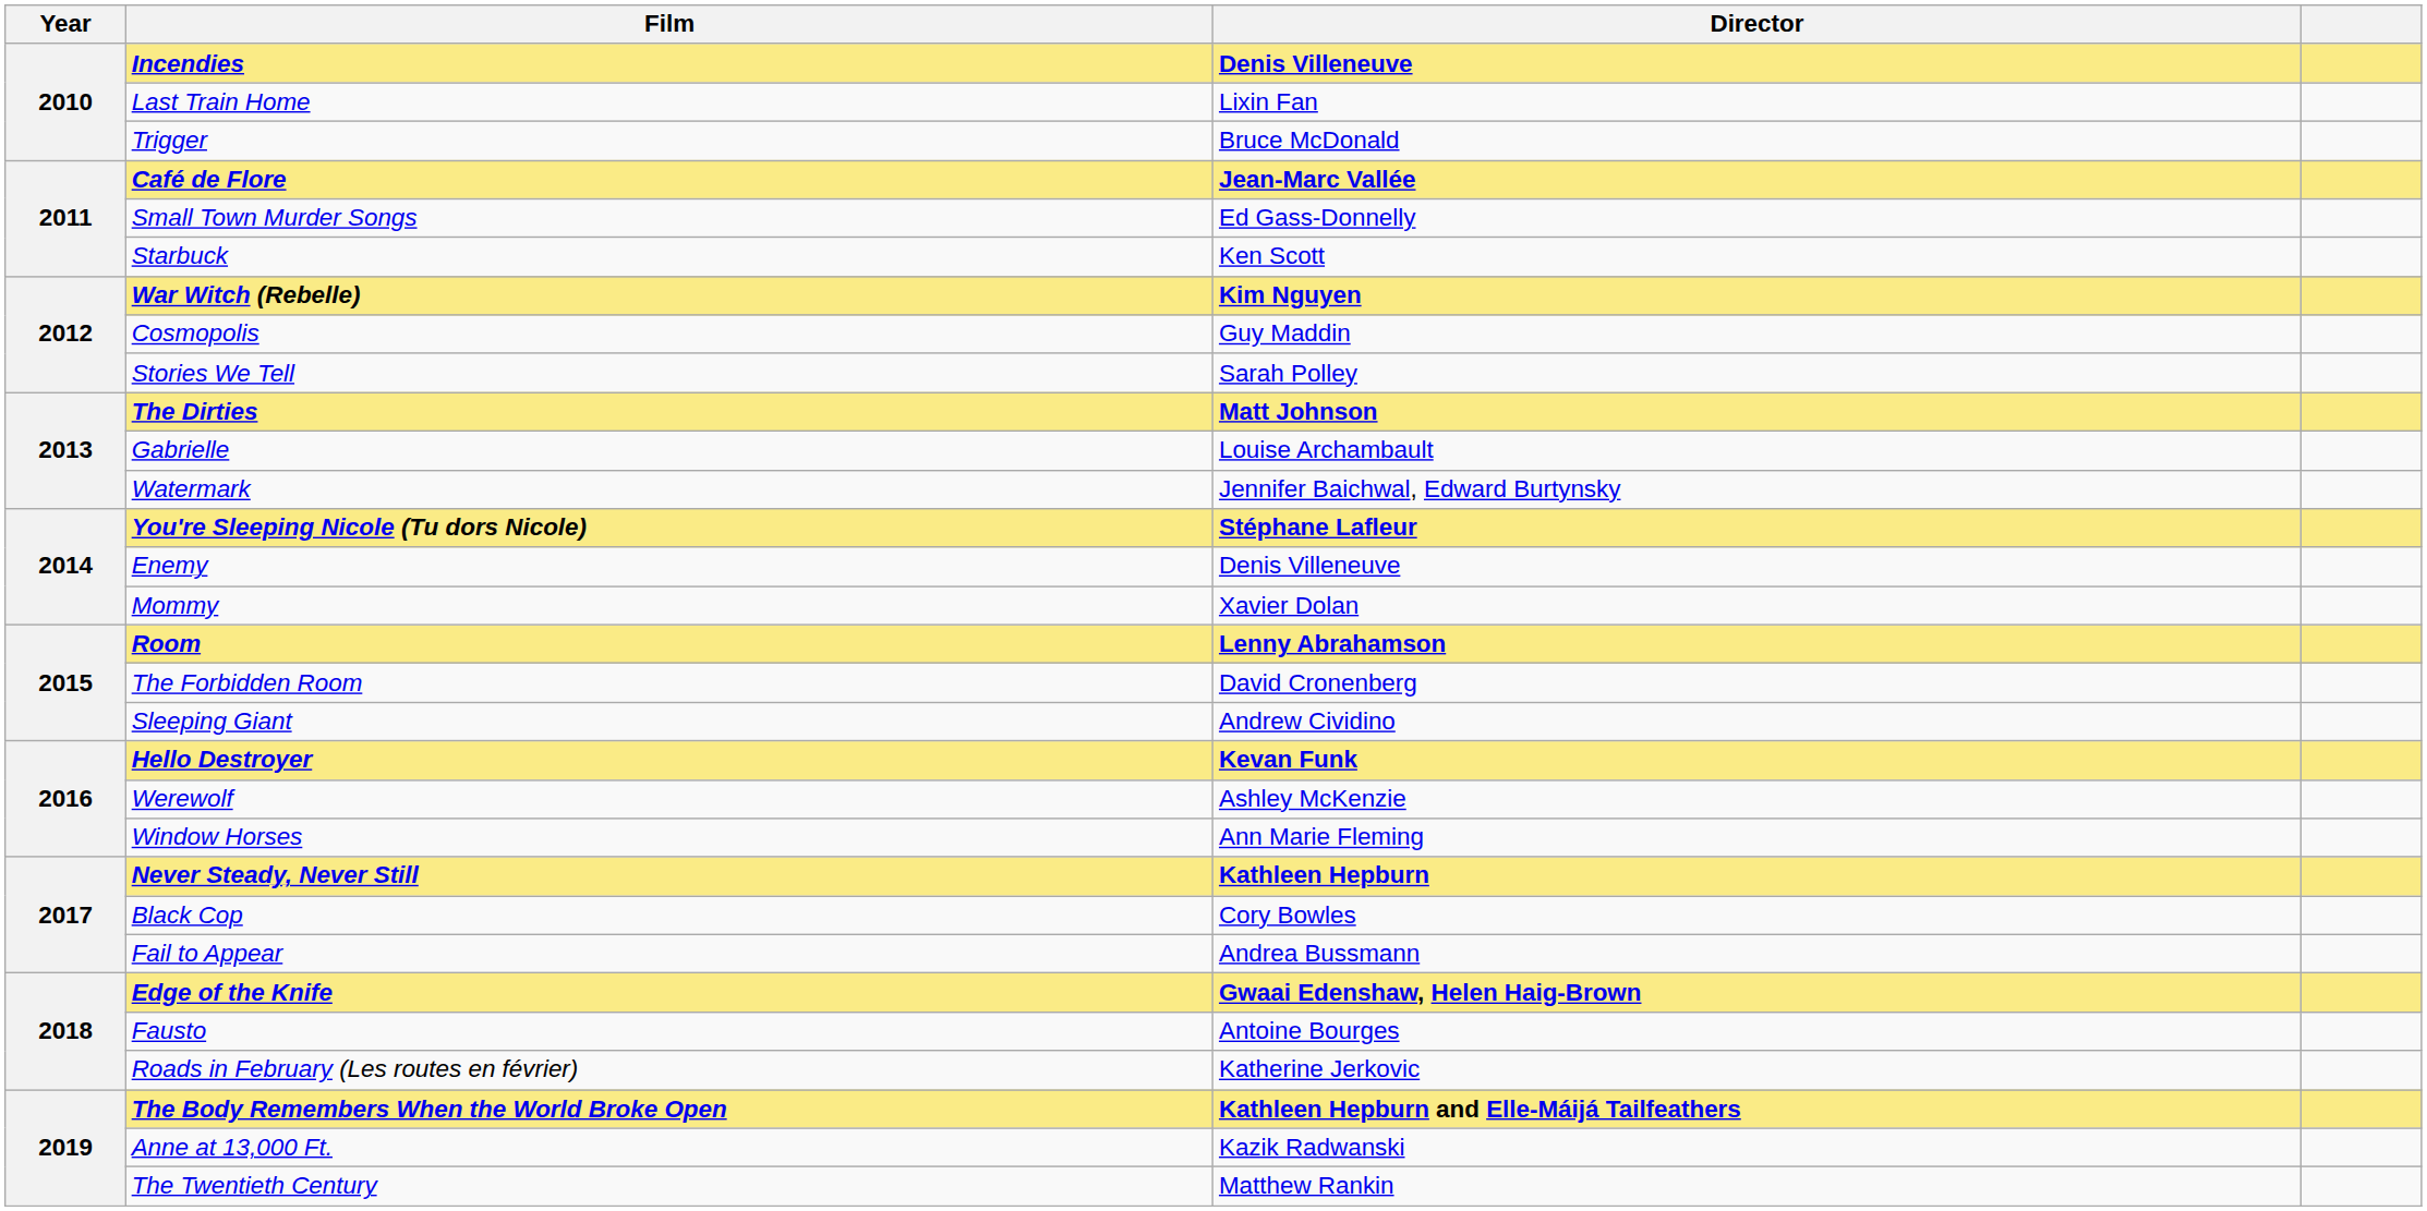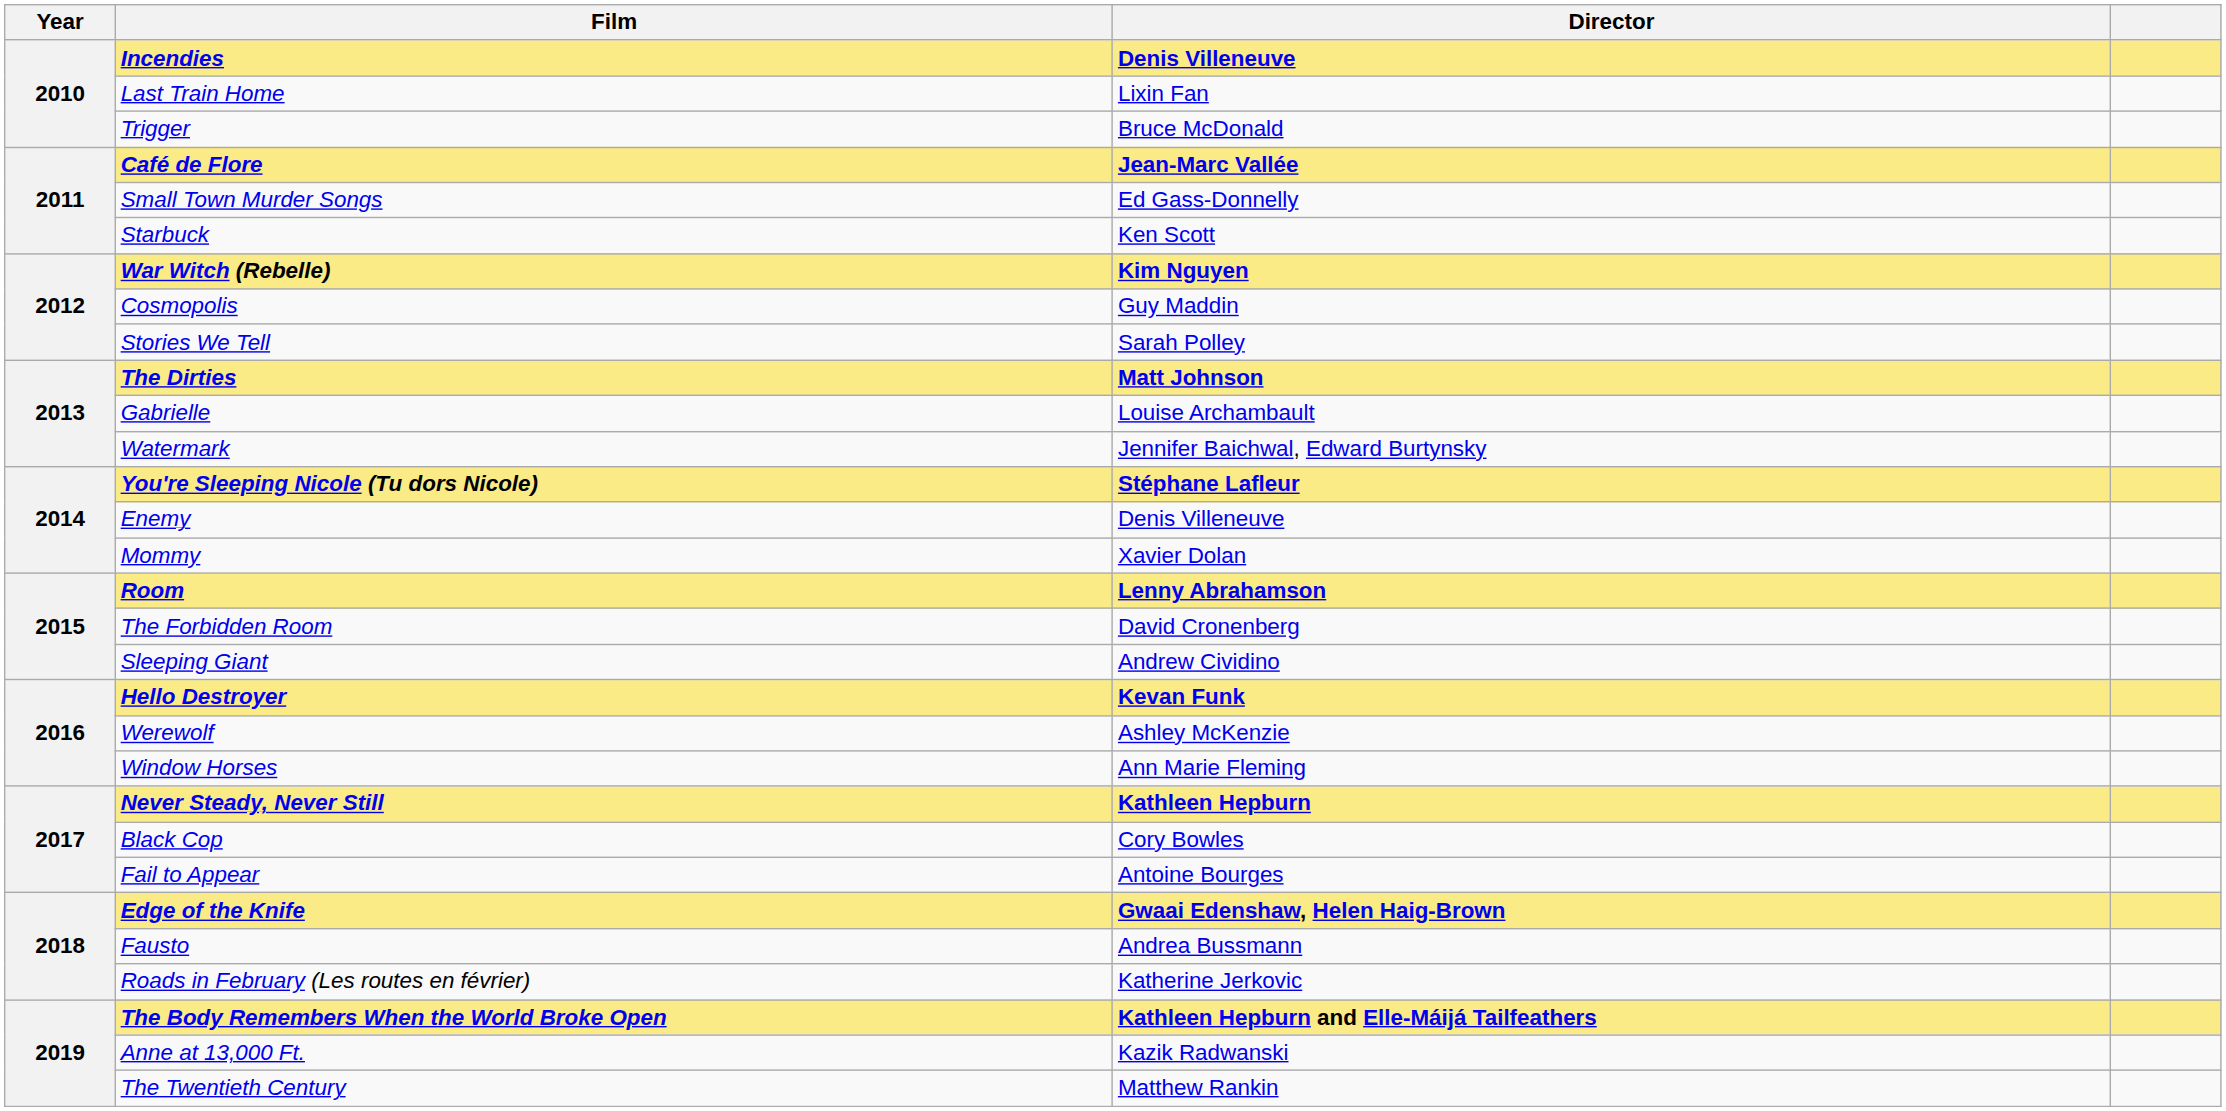Fail to Appear | Director: Andrea Bussmann -> Antoine Bourges
Fausto | Director: Antoine Bourges -> Andrea Bussmann
